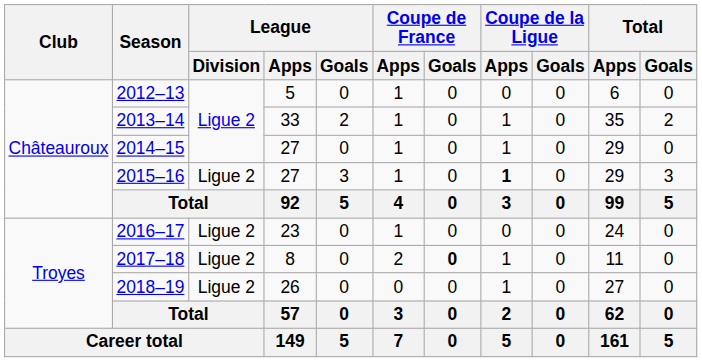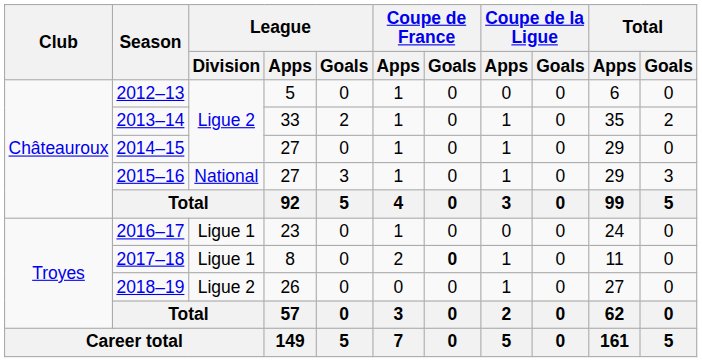2015–16 | League / Division: Ligue 2 -> National
2015–16 | Coupe de la Ligue / Apps: bold -> normal
2016–17 | League / Division: Ligue 2 -> Ligue 1
2017–18 | League / Division: Ligue 2 -> Ligue 1
